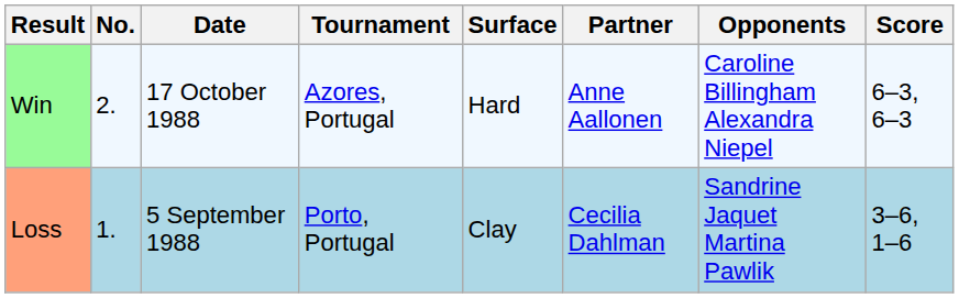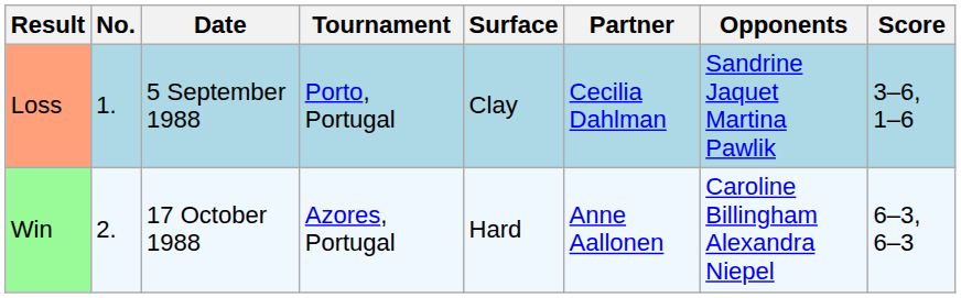rows swapped: Loss <-> Win
